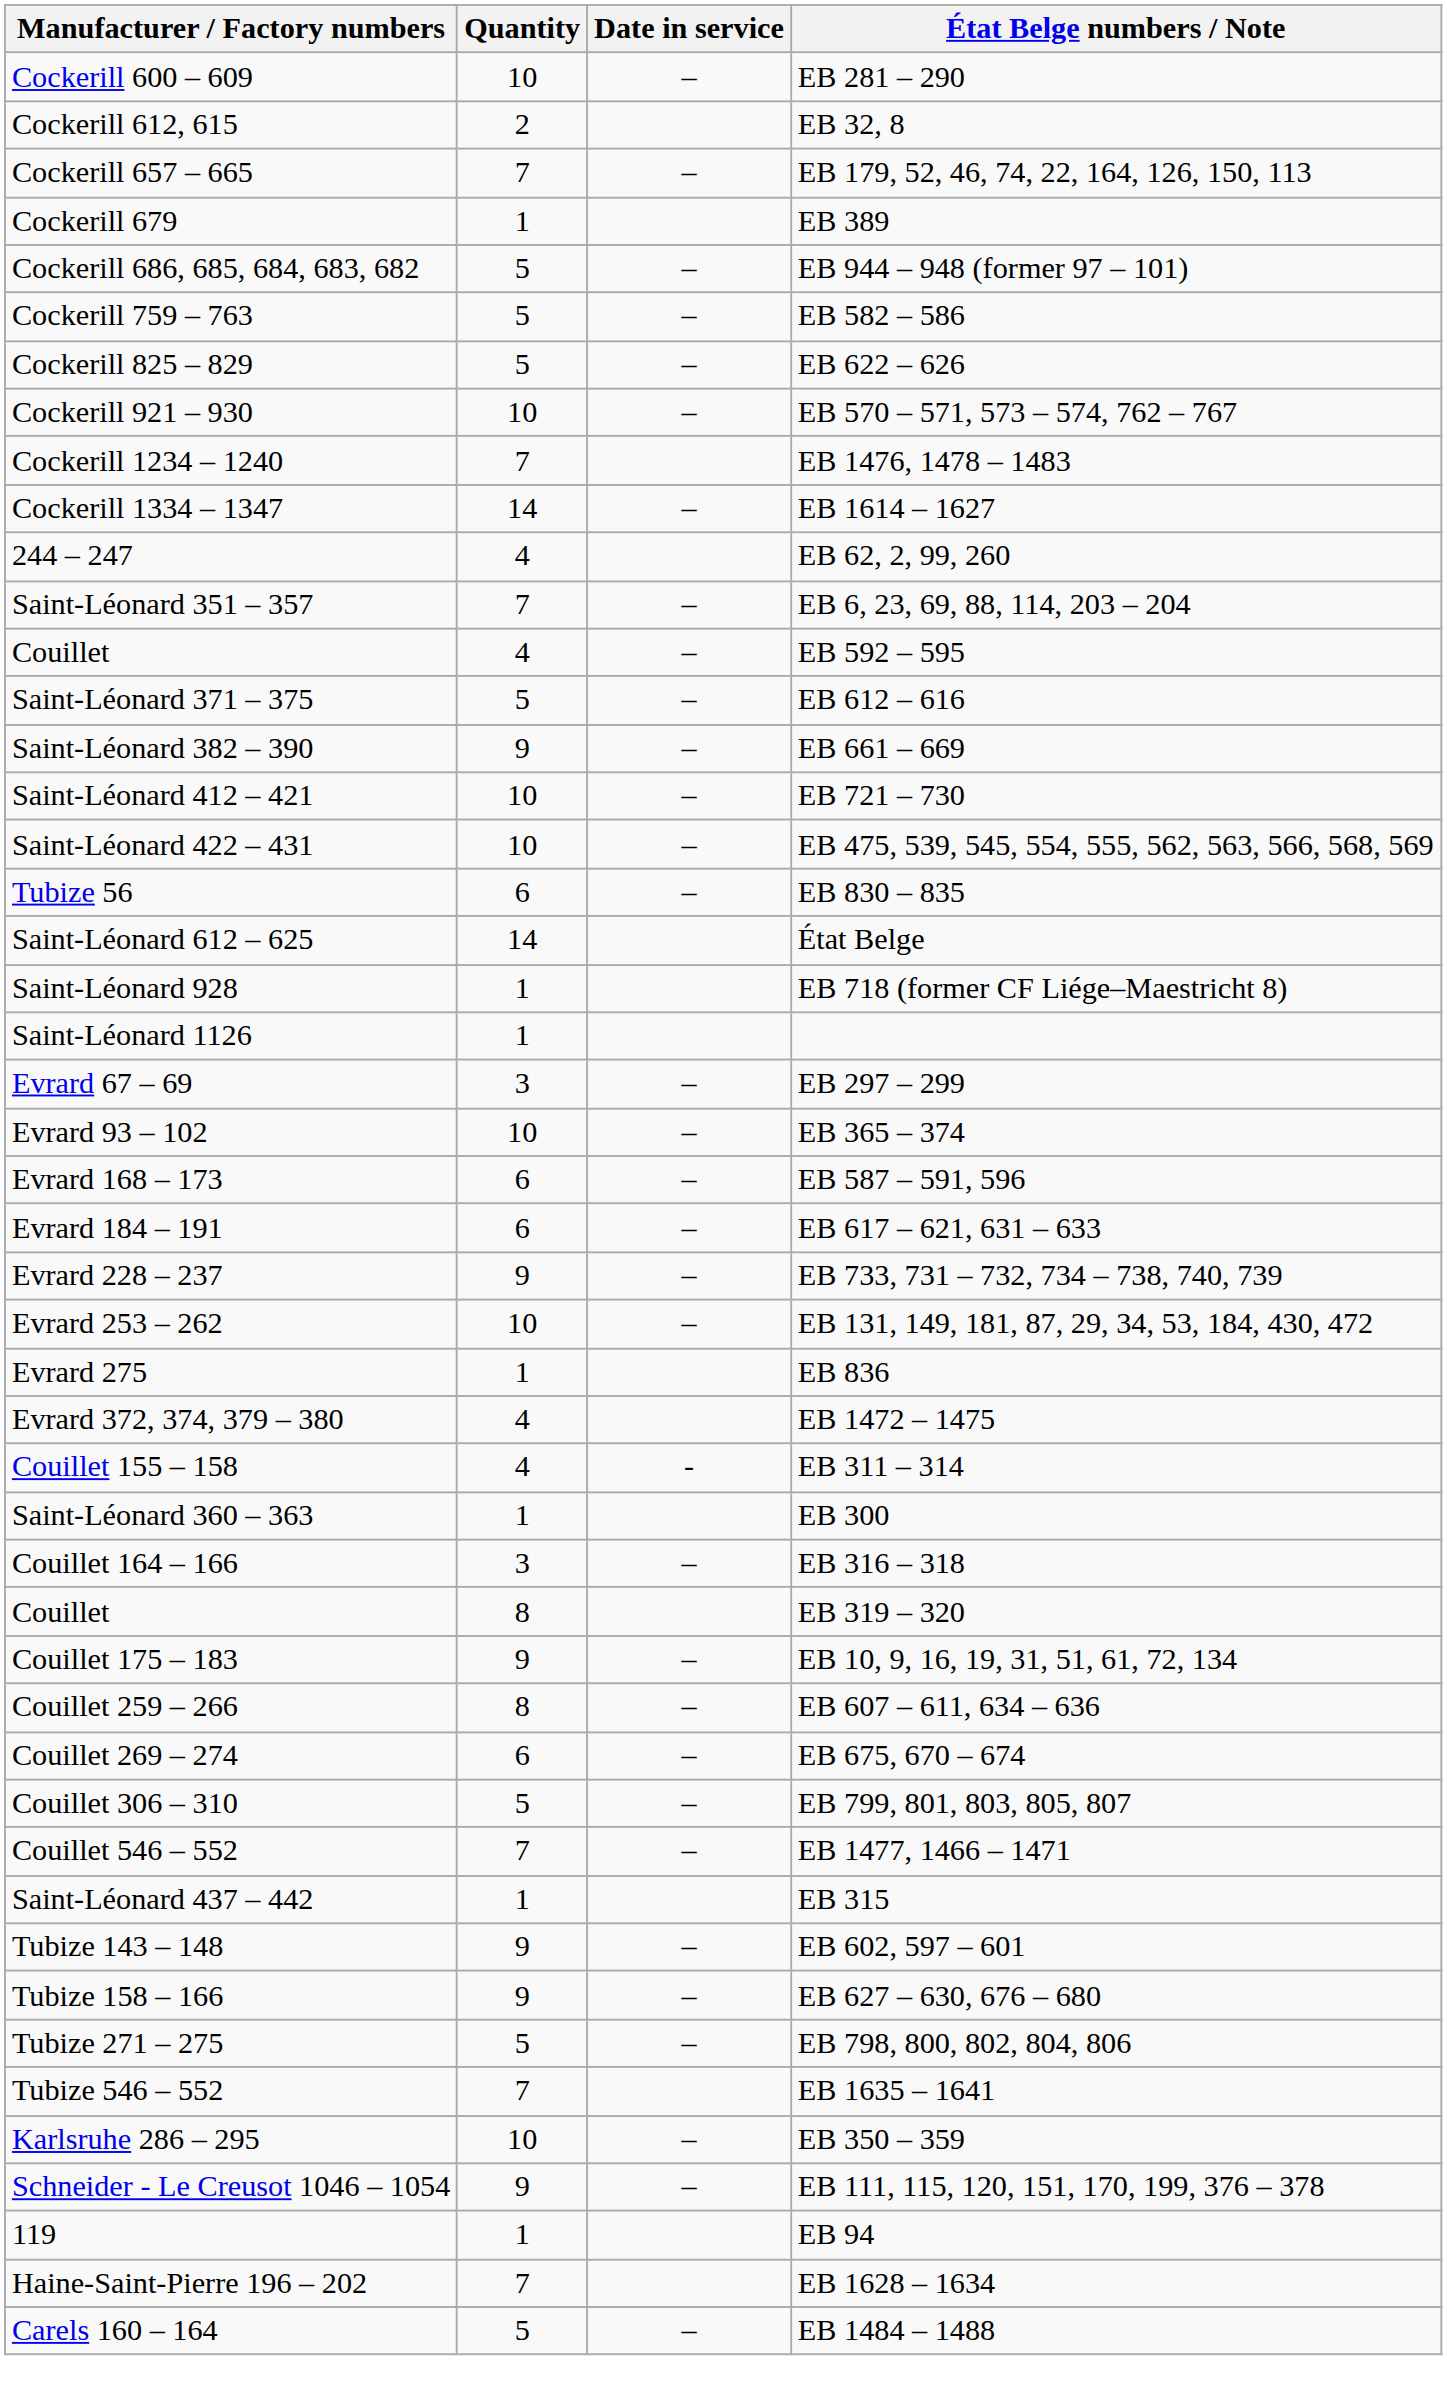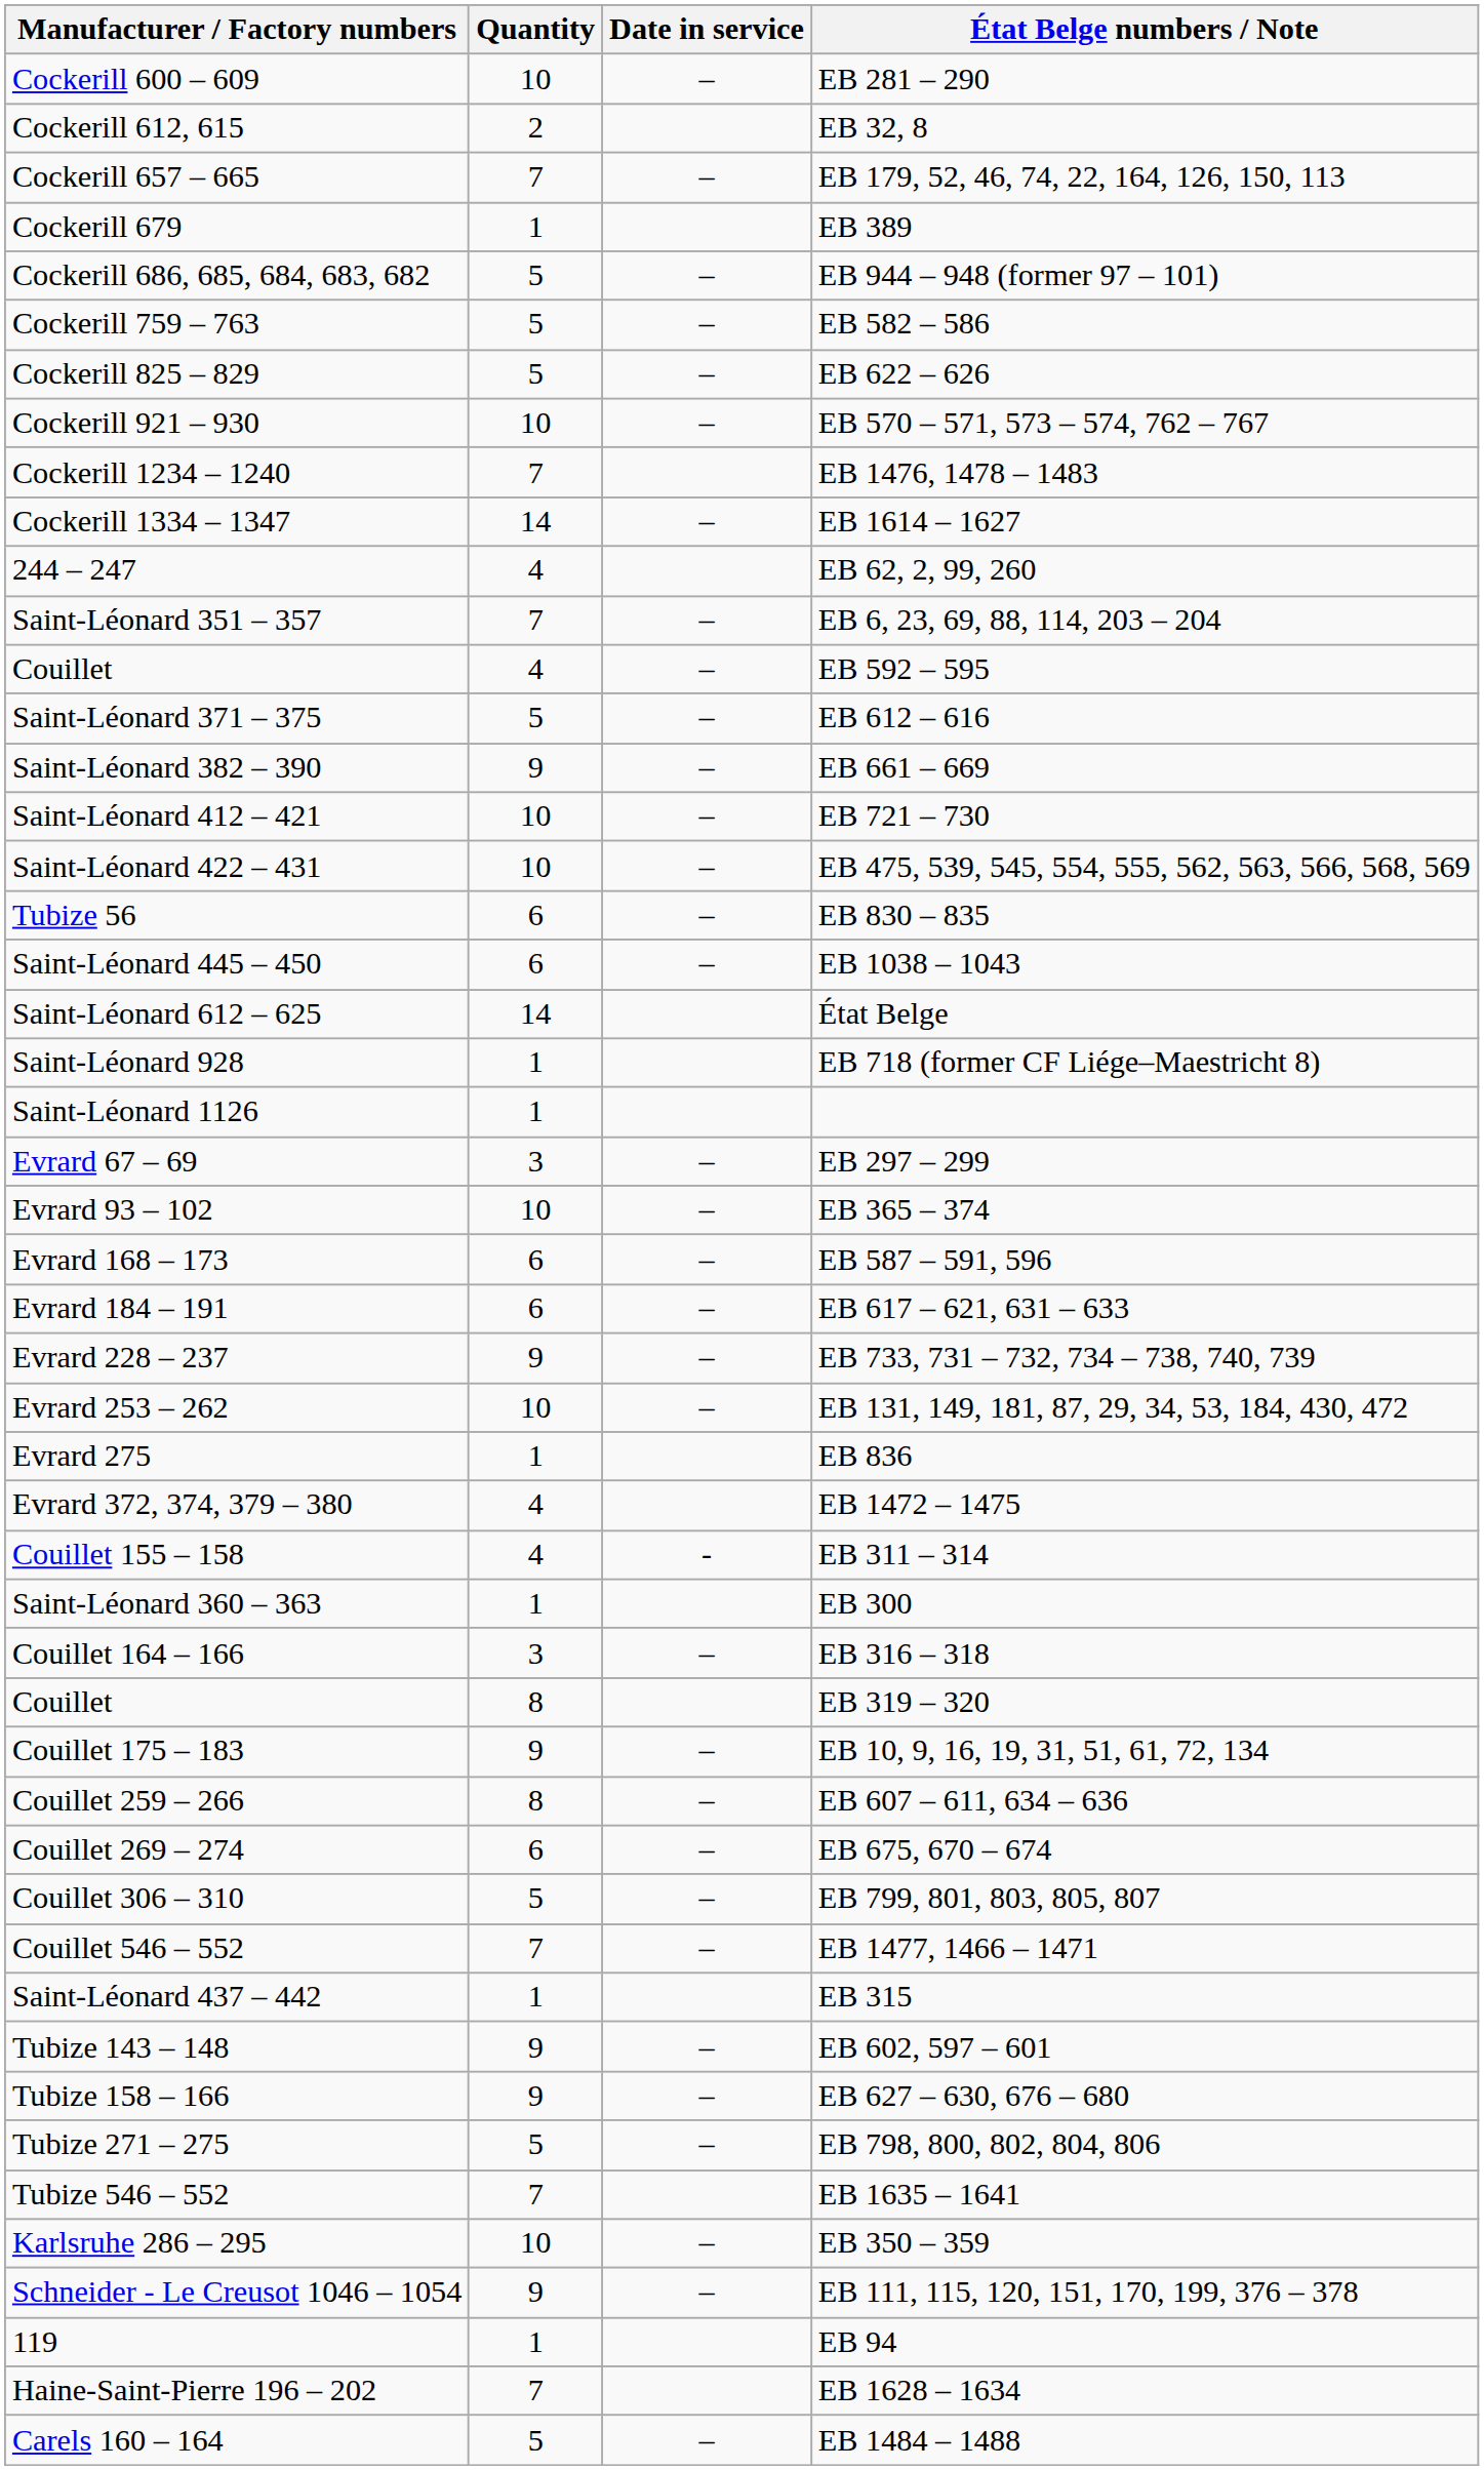+ row: Saint-Léonard 445 – 450 | 6 | – | EB 1038 – 1043
